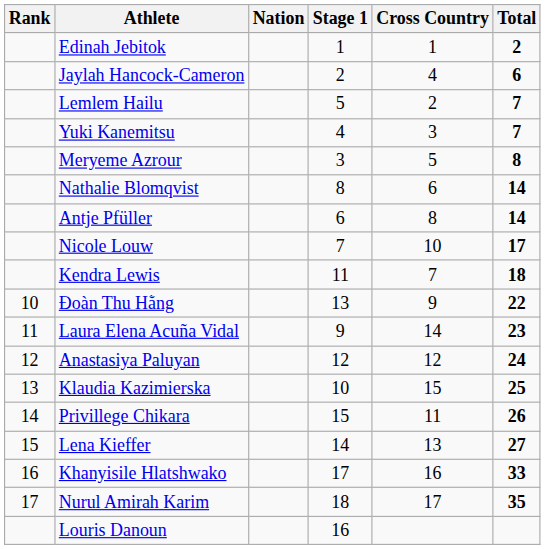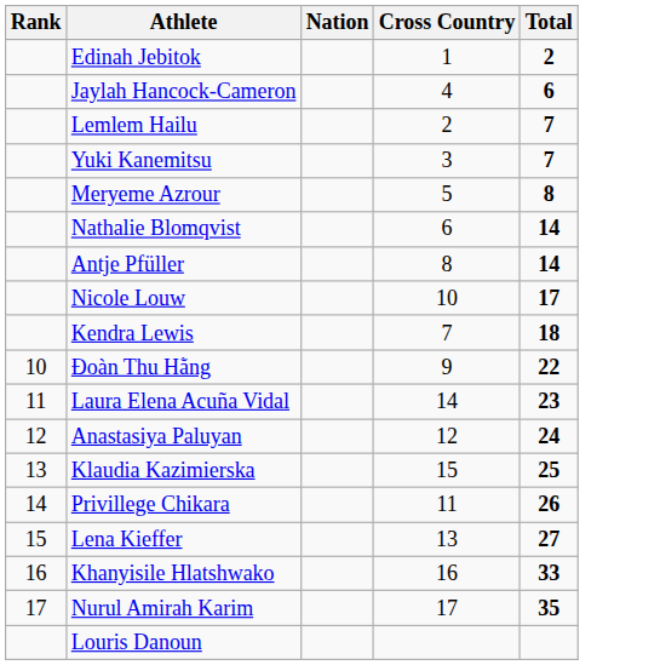- column: Stage 1 | 1 | 2 | 5 | 4 | 3 | 8 | 6 | 7 | 11 | 13 | 9 | 12 | 10 | 15 | 14 | 17 | 18 | 16
